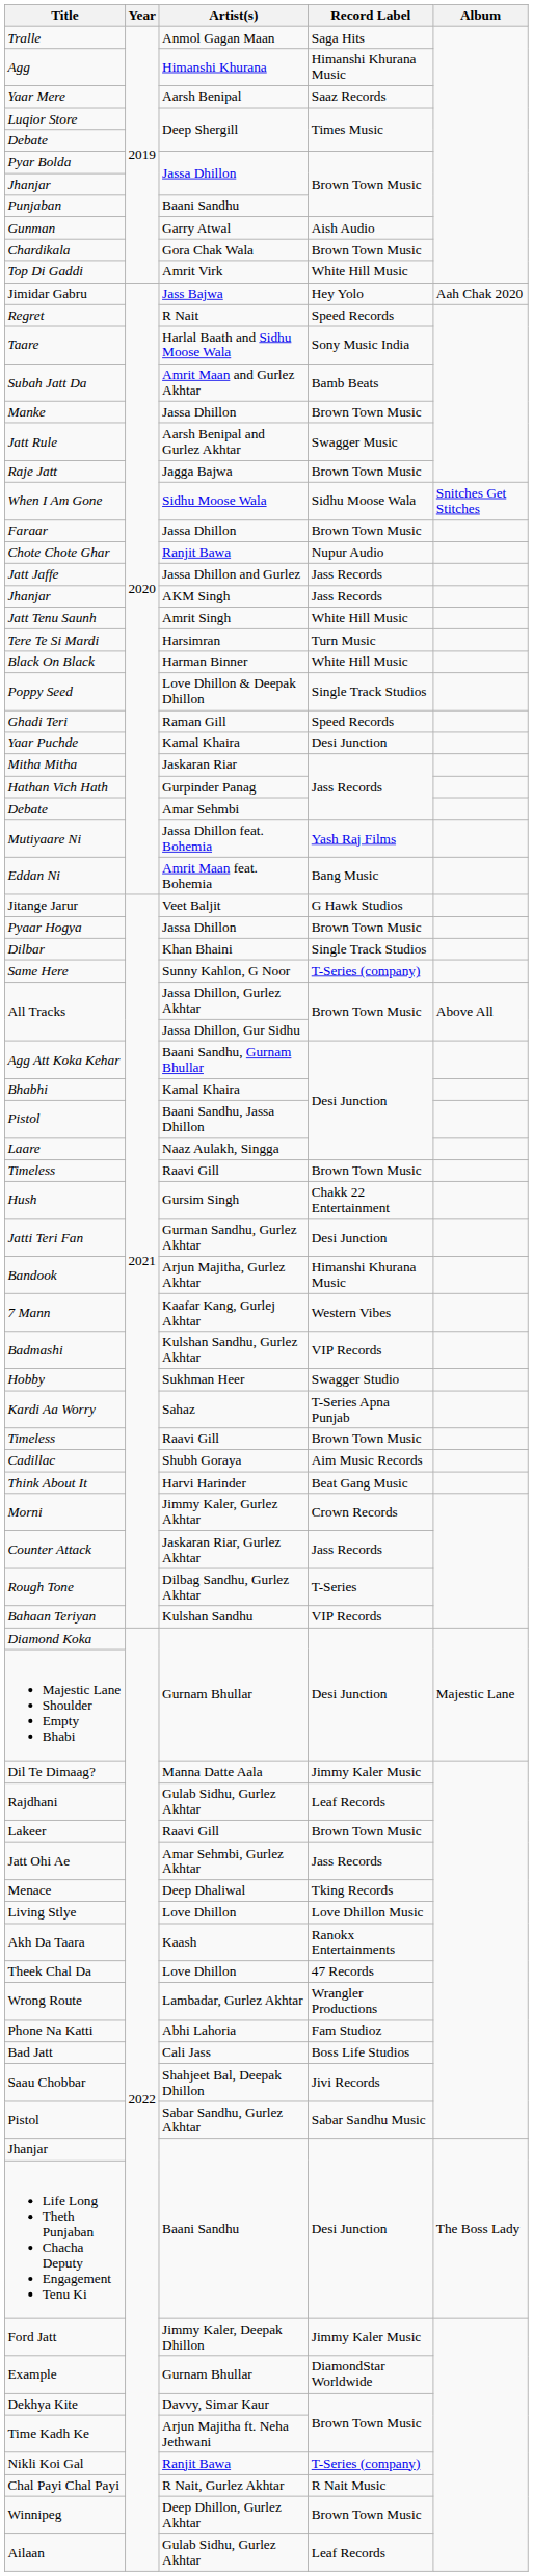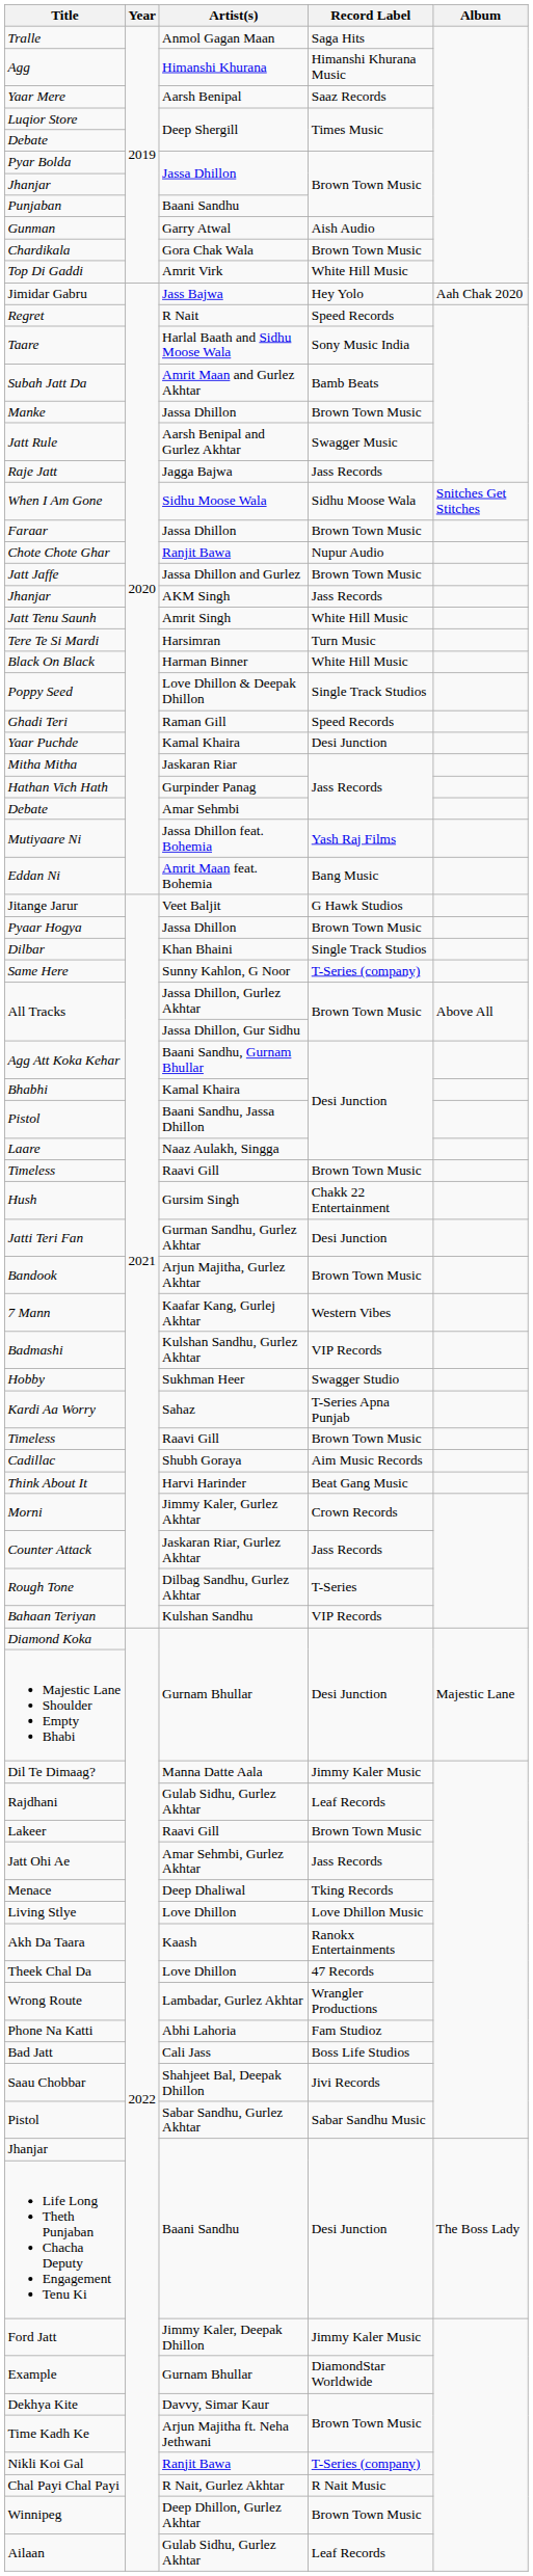Raje Jatt | Record Label: Brown Town Music -> Jass Records
Jatt Jaffe | Record Label: Jass Records -> Brown Town Music
Bandook | Record Label: Himanshi Khurana Music -> Brown Town Music
